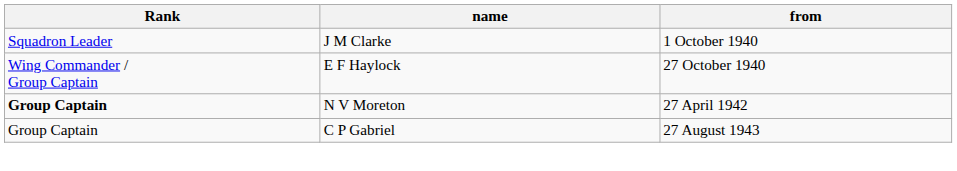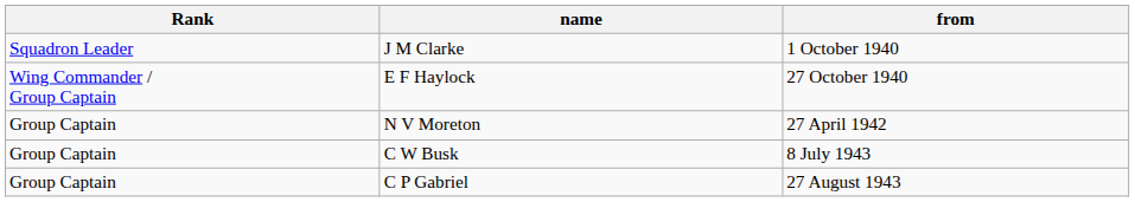N V Moreton | Rank: bold -> normal
+ row: Group Captain | C W Busk | 8 July 1943
